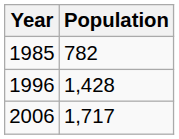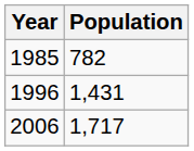1996 | Population: 1,428 -> 1,431
